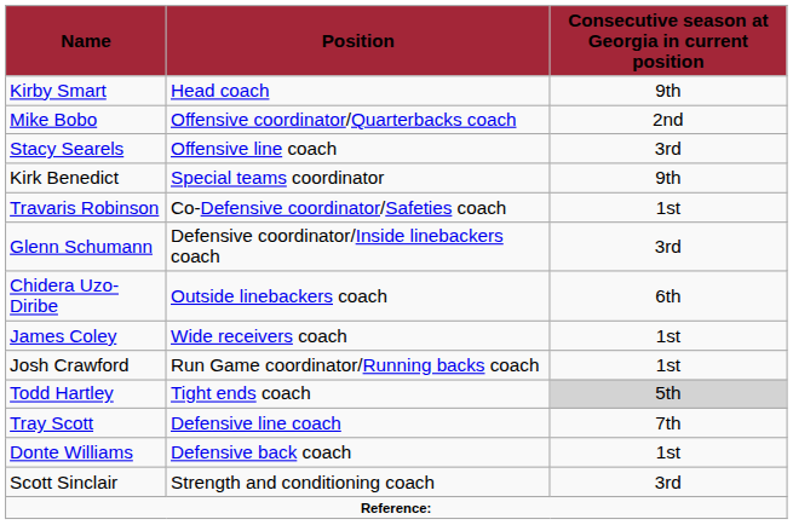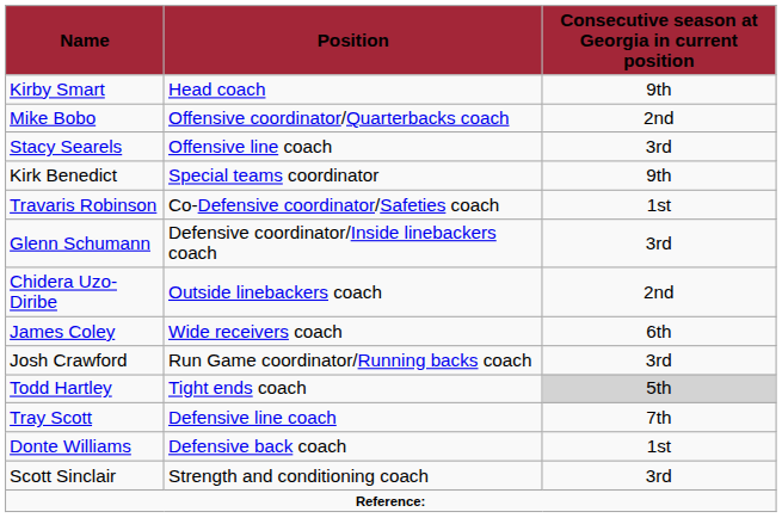Chidera Uzo-Diribe | Consecutive season at Georgia in current position: 6th -> 2nd
James Coley | Consecutive season at Georgia in current position: 1st -> 6th
Josh Crawford | Consecutive season at Georgia in current position: 1st -> 3rd
